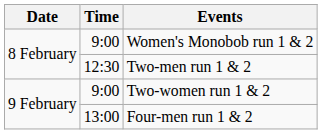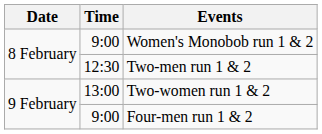Two-women run 1 & 2 | Time: 9:00 -> 13:00
Four-men run 1 & 2 | Time: 13:00 -> 9:00
